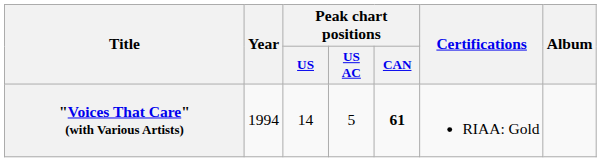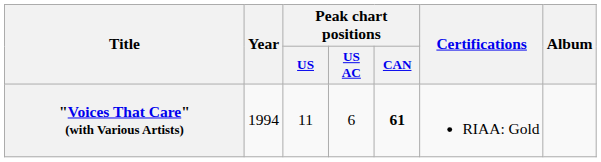"Voices That Care" (with Various Artists) | Peak chart positions / US: 14 -> 11
"Voices That Care" (with Various Artists) | Peak chart positions / US AC: 5 -> 6
